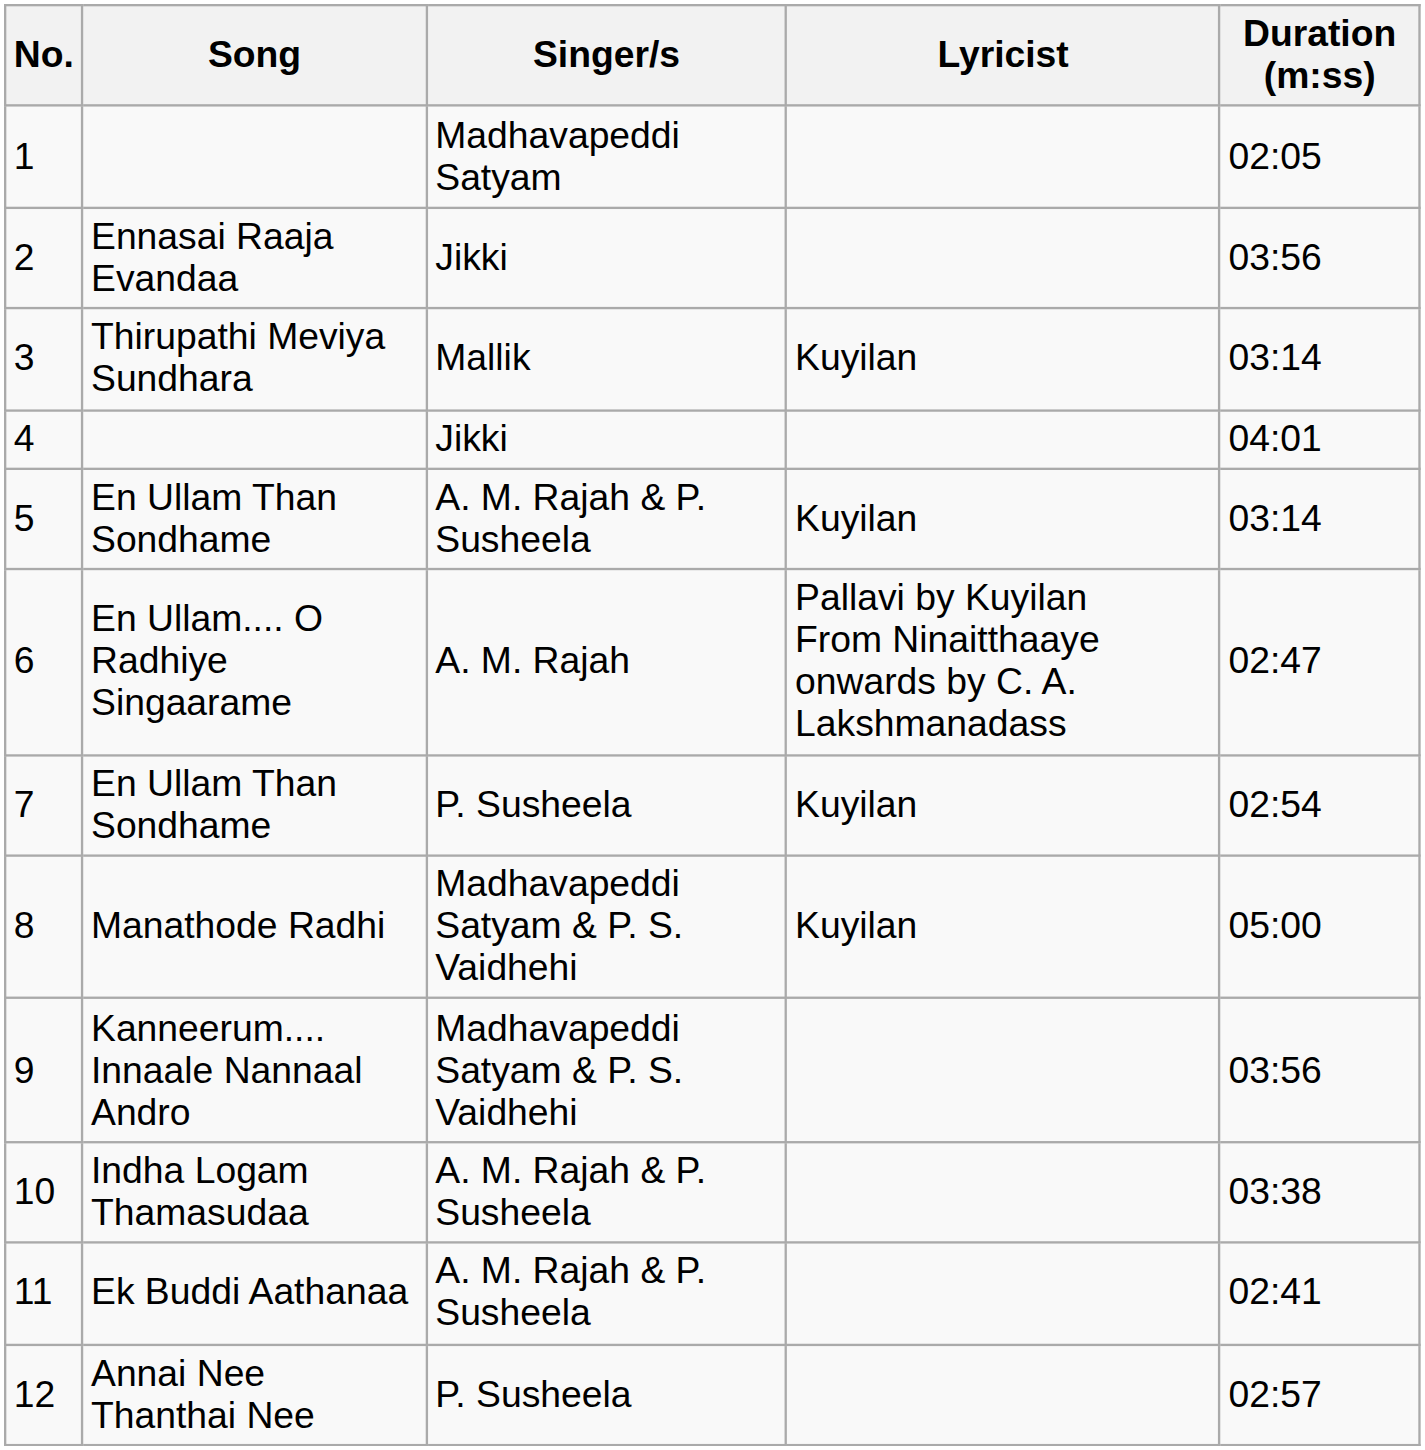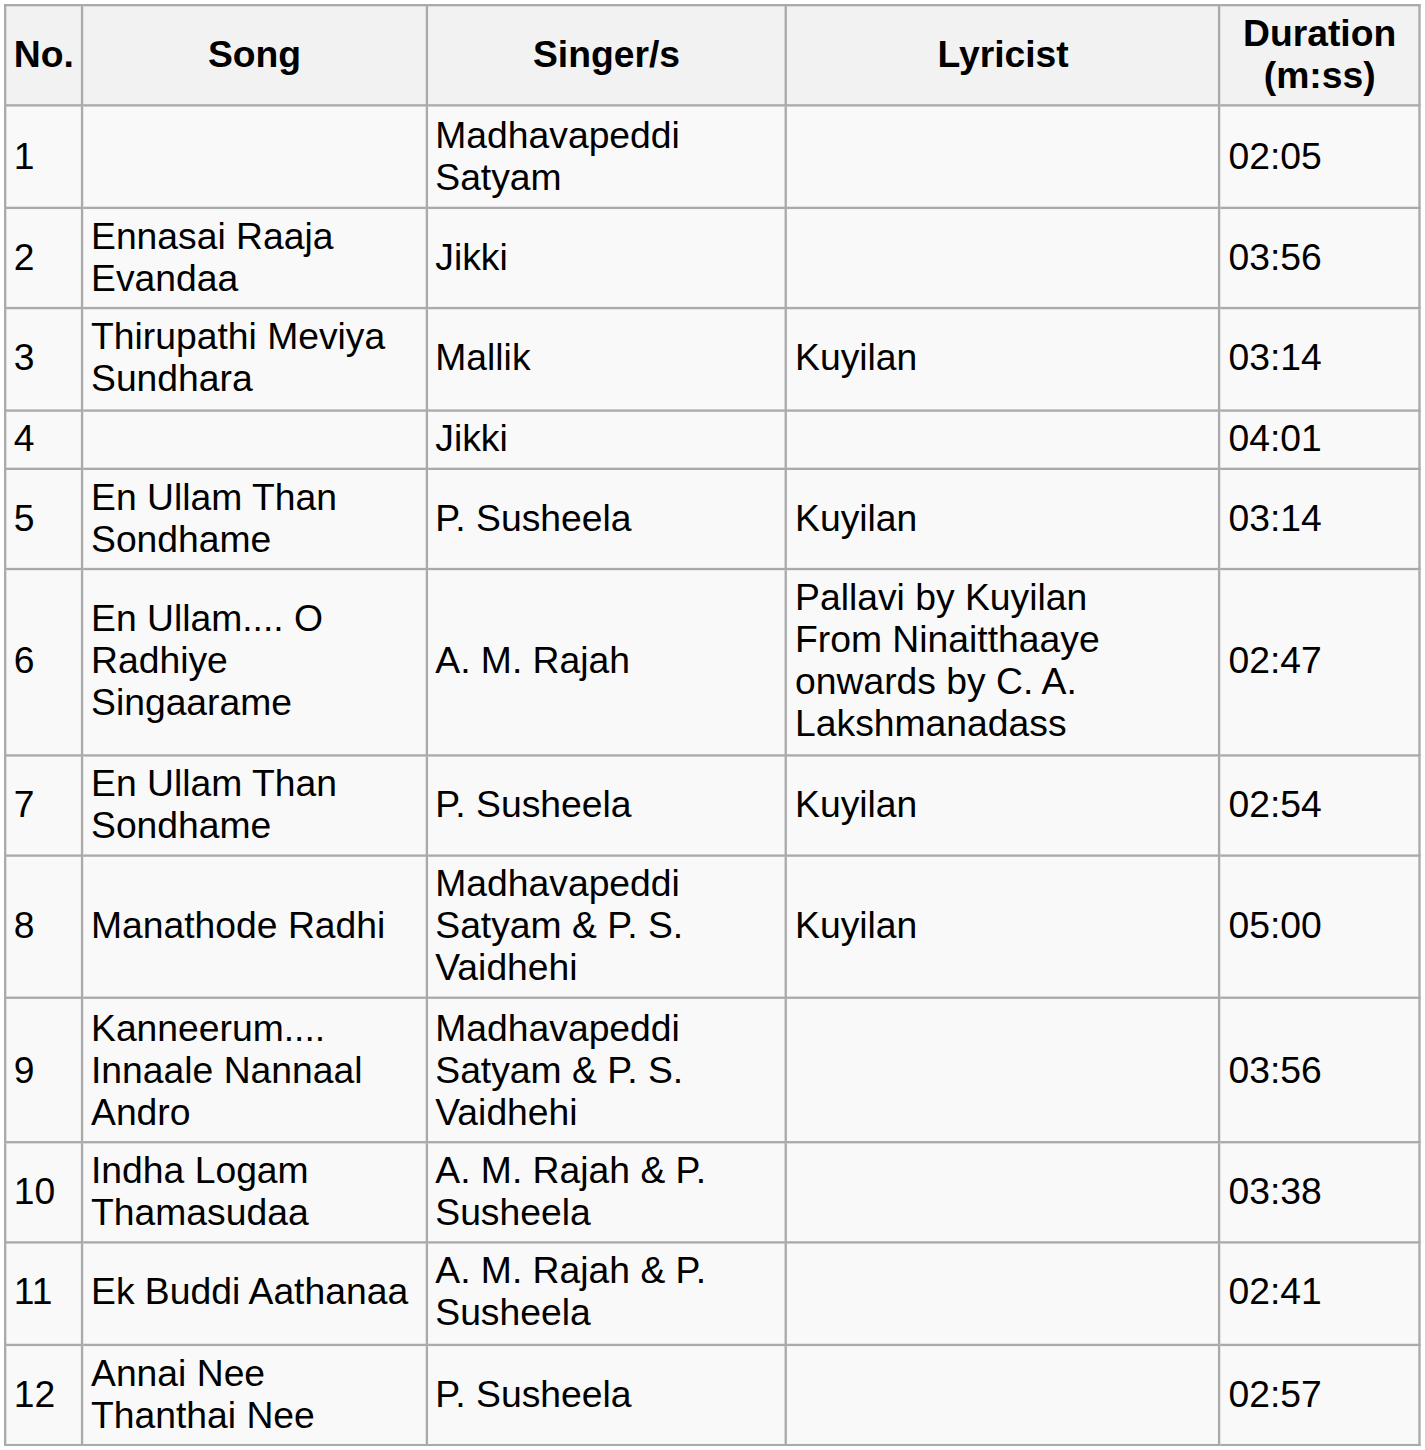5 | Singer/s: A. M. Rajah & P. Susheela -> P. Susheela
